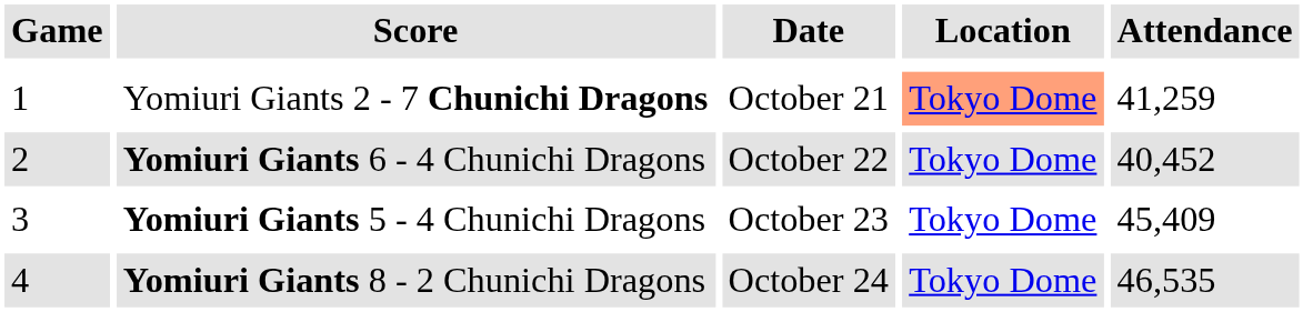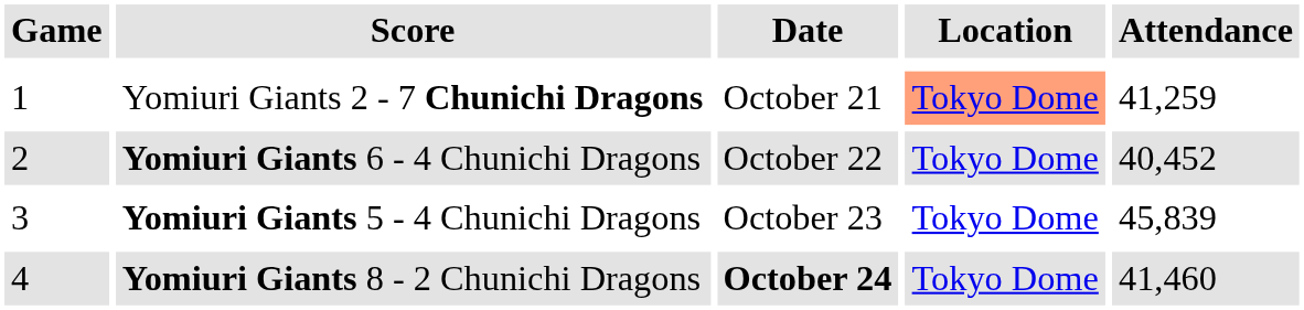Yomiuri Giants 5 - 4 Chunichi Dragons | Attendance: 45,409 -> 45,839
Yomiuri Giants 8 - 2 Chunichi Dragons | Date: normal -> bold
Yomiuri Giants 8 - 2 Chunichi Dragons | Attendance: 46,535 -> 41,460
